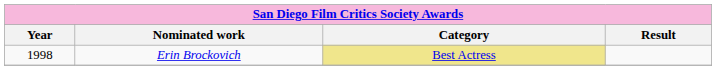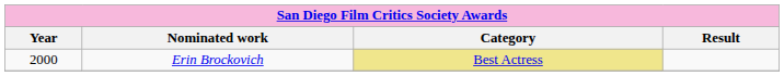Erin Brockovich | Year: 1998 -> 2000
